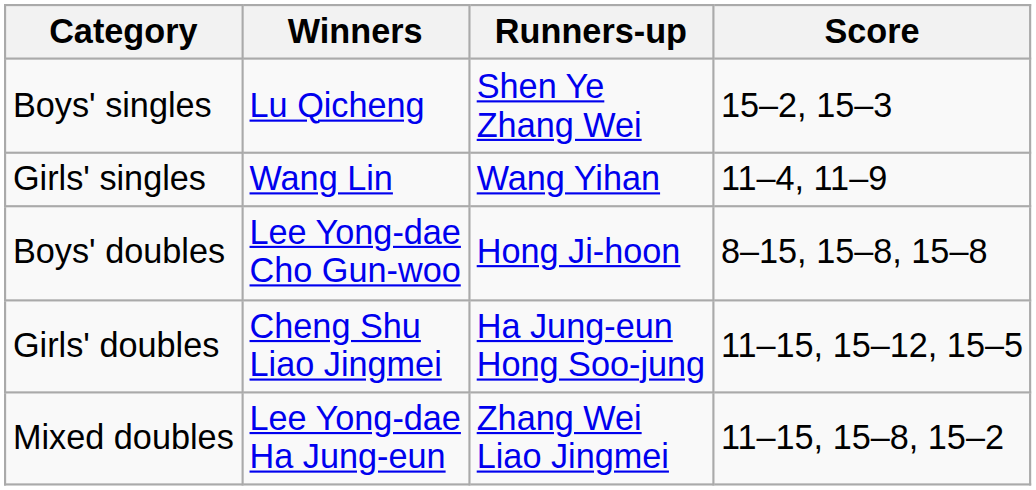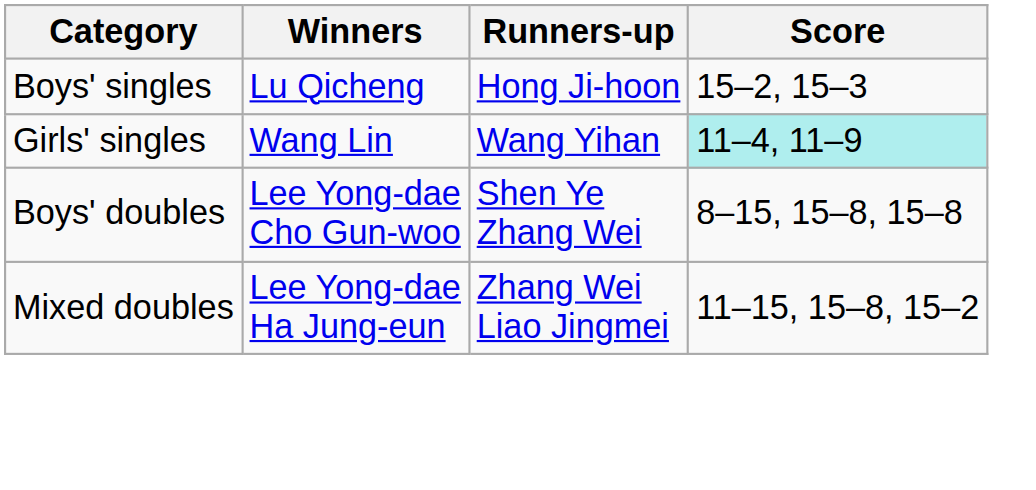Boys' singles | Runners-up: Shen Ye Zhang Wei -> Hong Ji-hoon
Girls' singles | Score: no background -> paleturquoise background
Boys' doubles | Runners-up: Hong Ji-hoon -> Shen Ye Zhang Wei
- row: Girls' doubles | Cheng Shu Liao Jingmei | Ha Jung-eun Hong Soo-jung | 11–15, 15–12, 15–5
